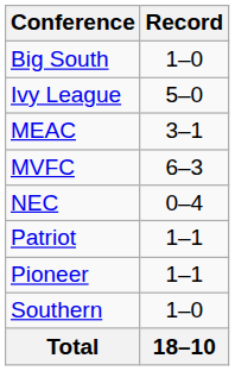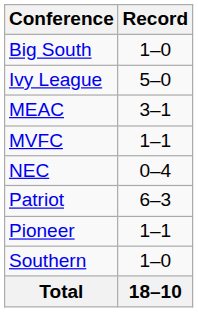MVFC | Record: 6–3 -> 1–1
Patriot | Record: 1–1 -> 6–3
